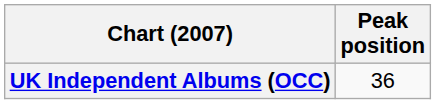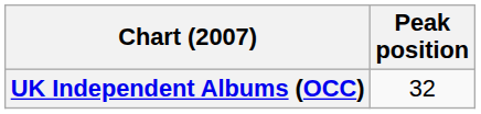UK Independent Albums (OCC) | Peak position: 36 -> 32
